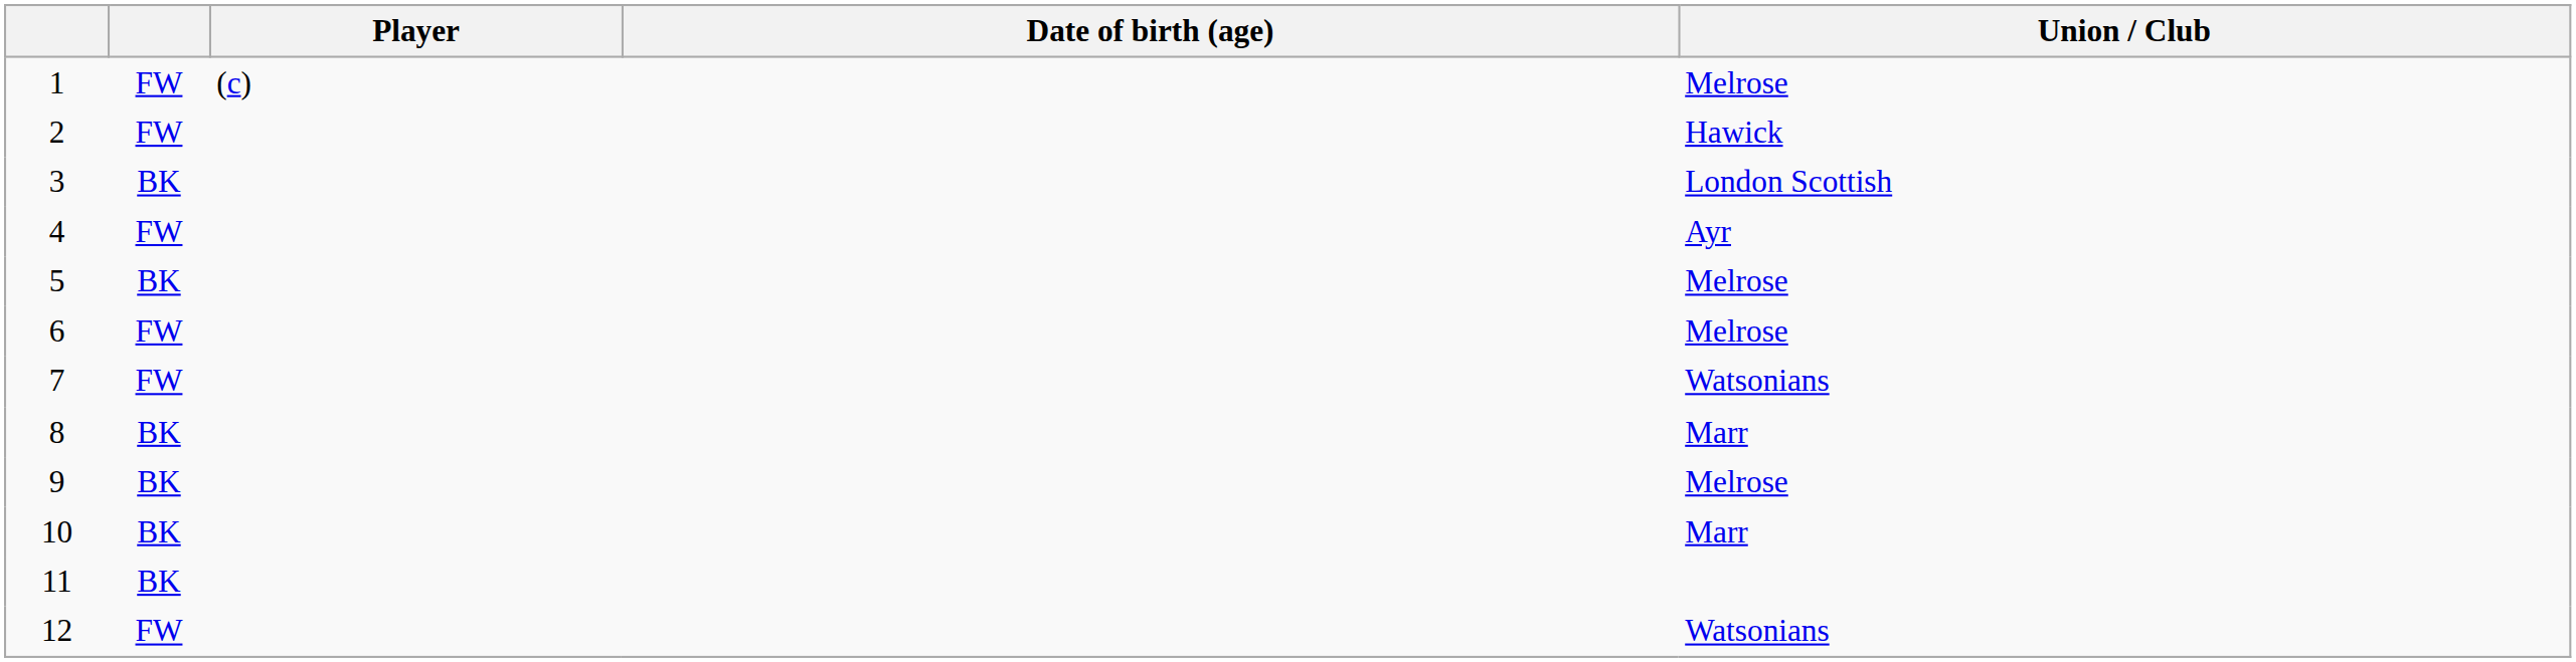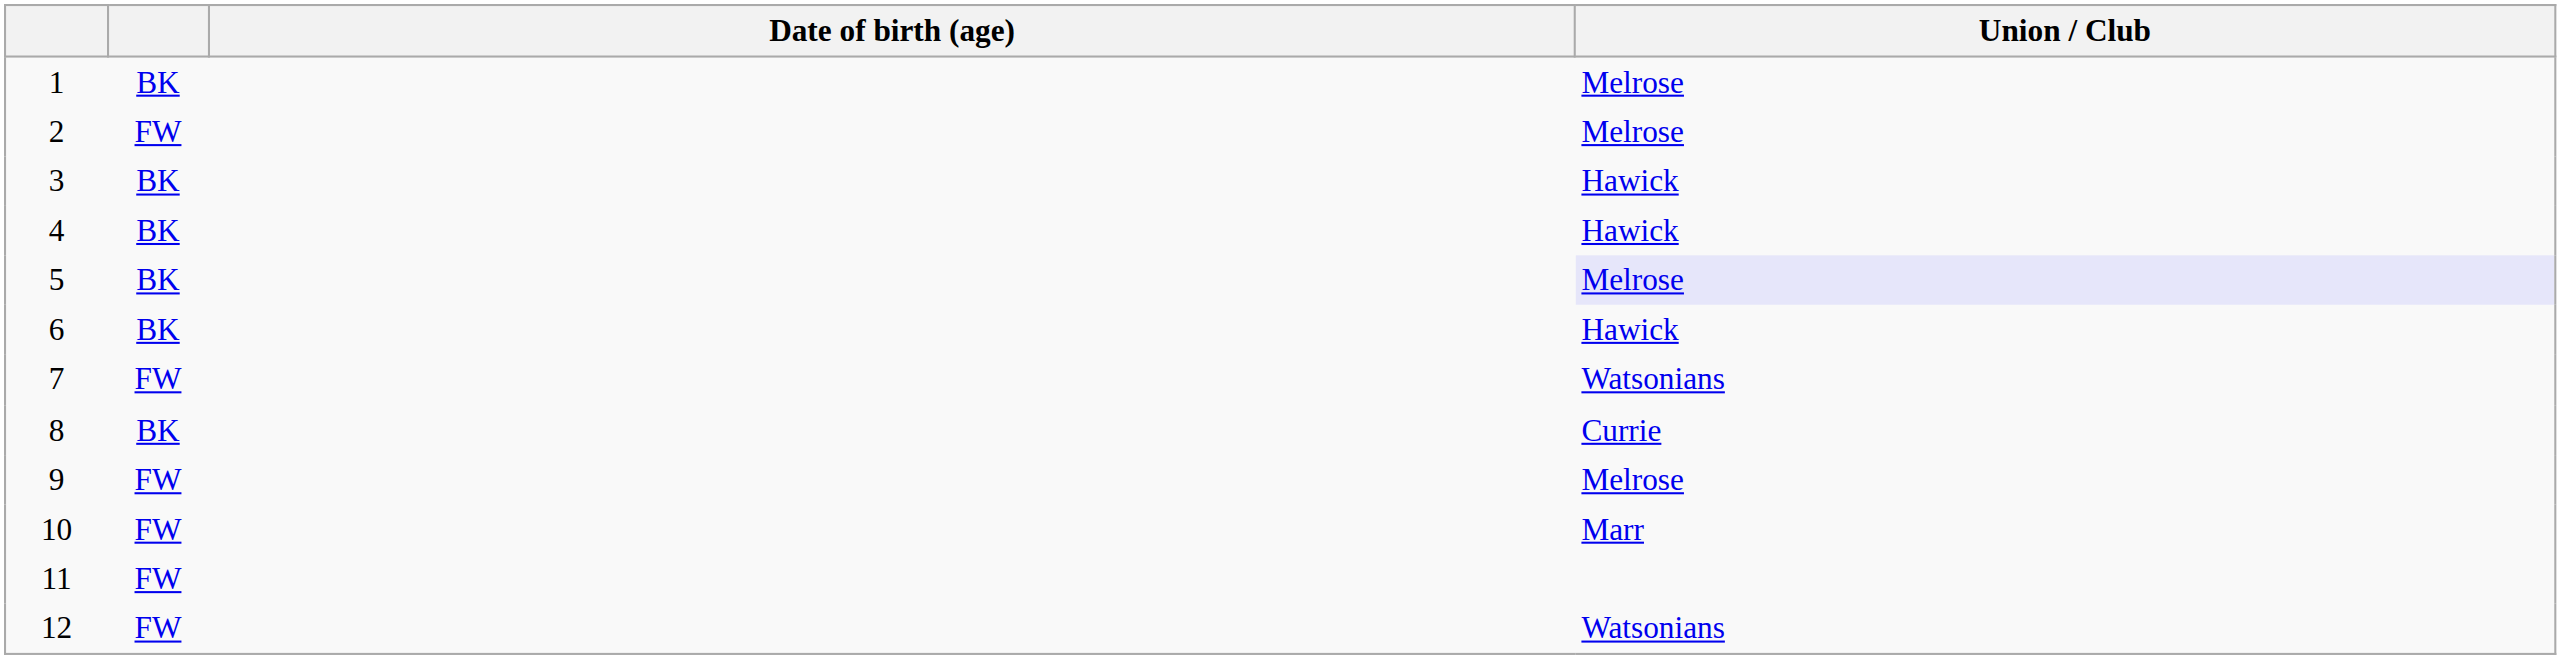- column: Player | (c)
1 | column 2: FW -> BK
2 | Union / Club: Hawick -> Melrose
3 | Union / Club: London Scottish -> Hawick
4 | column 2: FW -> BK
4 | Union / Club: Ayr -> Hawick
5 | Union / Club: no background -> lavender background
6 | column 2: FW -> BK
6 | Union / Club: Melrose -> Hawick
8 | Union / Club: Marr -> Currie
9 | column 2: BK -> FW
10 | column 2: BK -> FW
11 | column 2: BK -> FW
